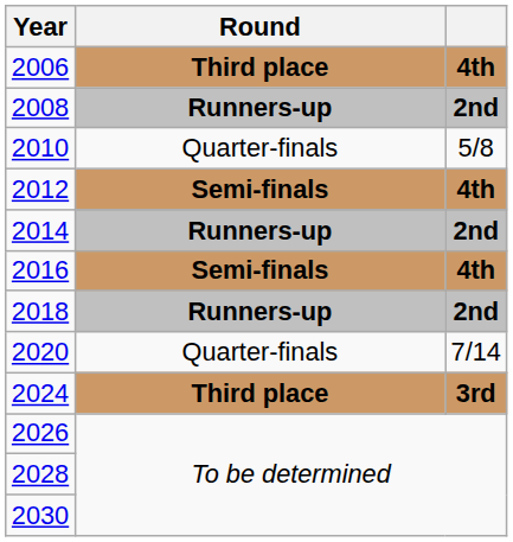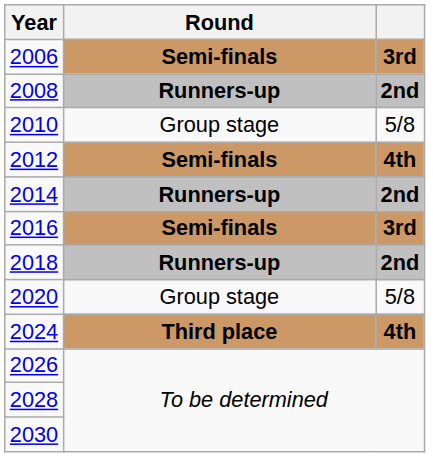2006 | Round: Third place -> Semi-finals
2006 | column 3: 4th -> 3rd
2010 | Round: Quarter-finals -> Group stage
2016 | column 3: 4th -> 3rd
2020 | Round: Quarter-finals -> Group stage
2020 | column 3: 7/14 -> 5/8
2024 | column 3: 3rd -> 4th
